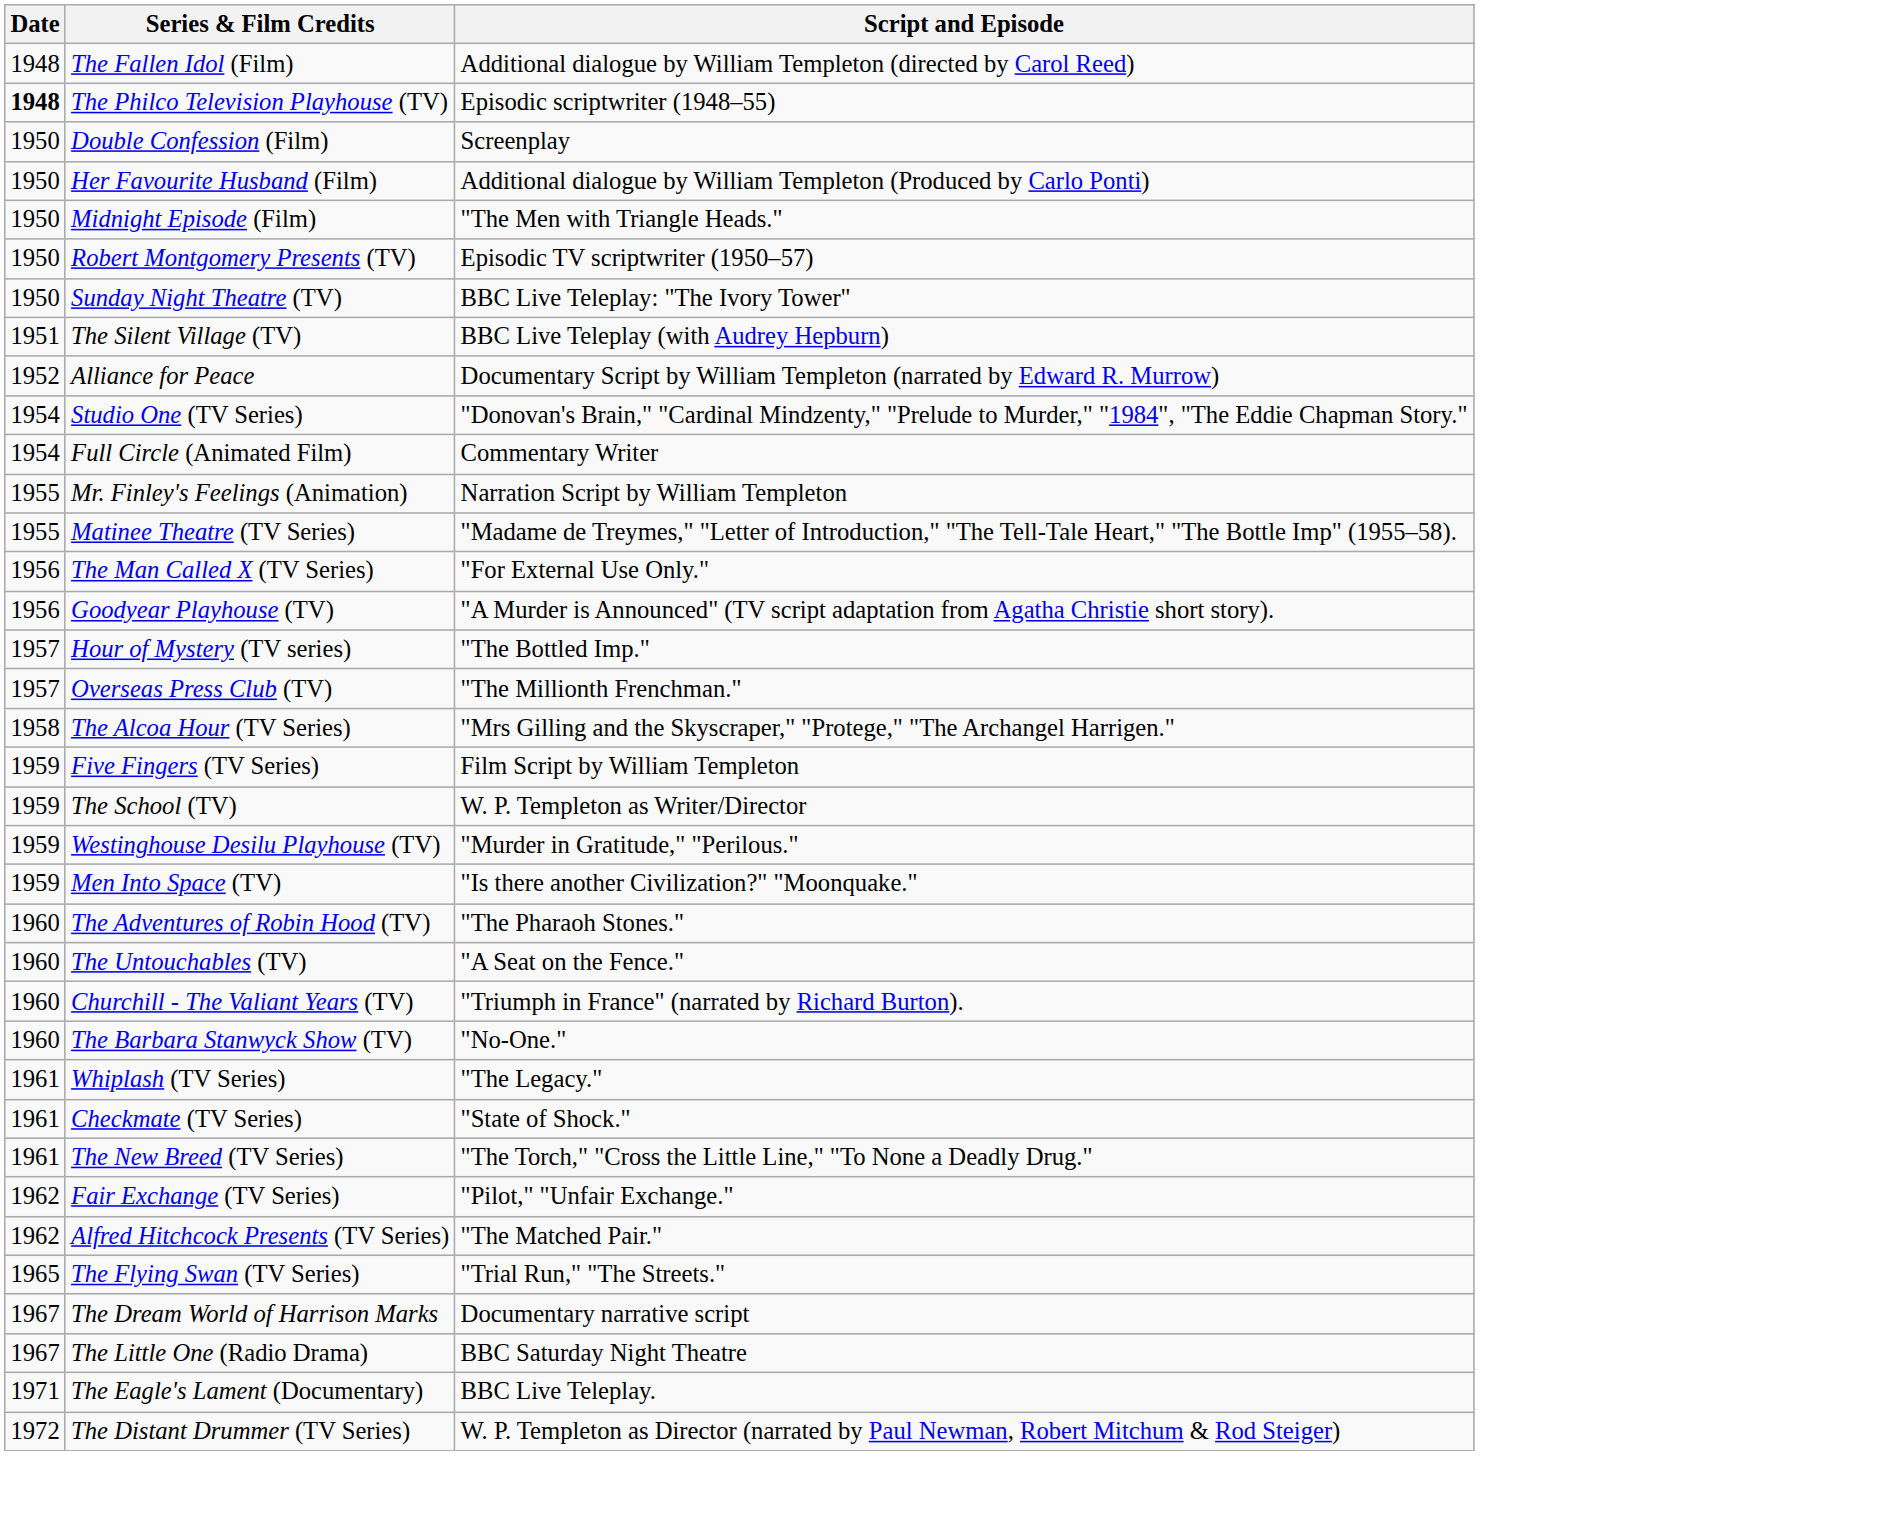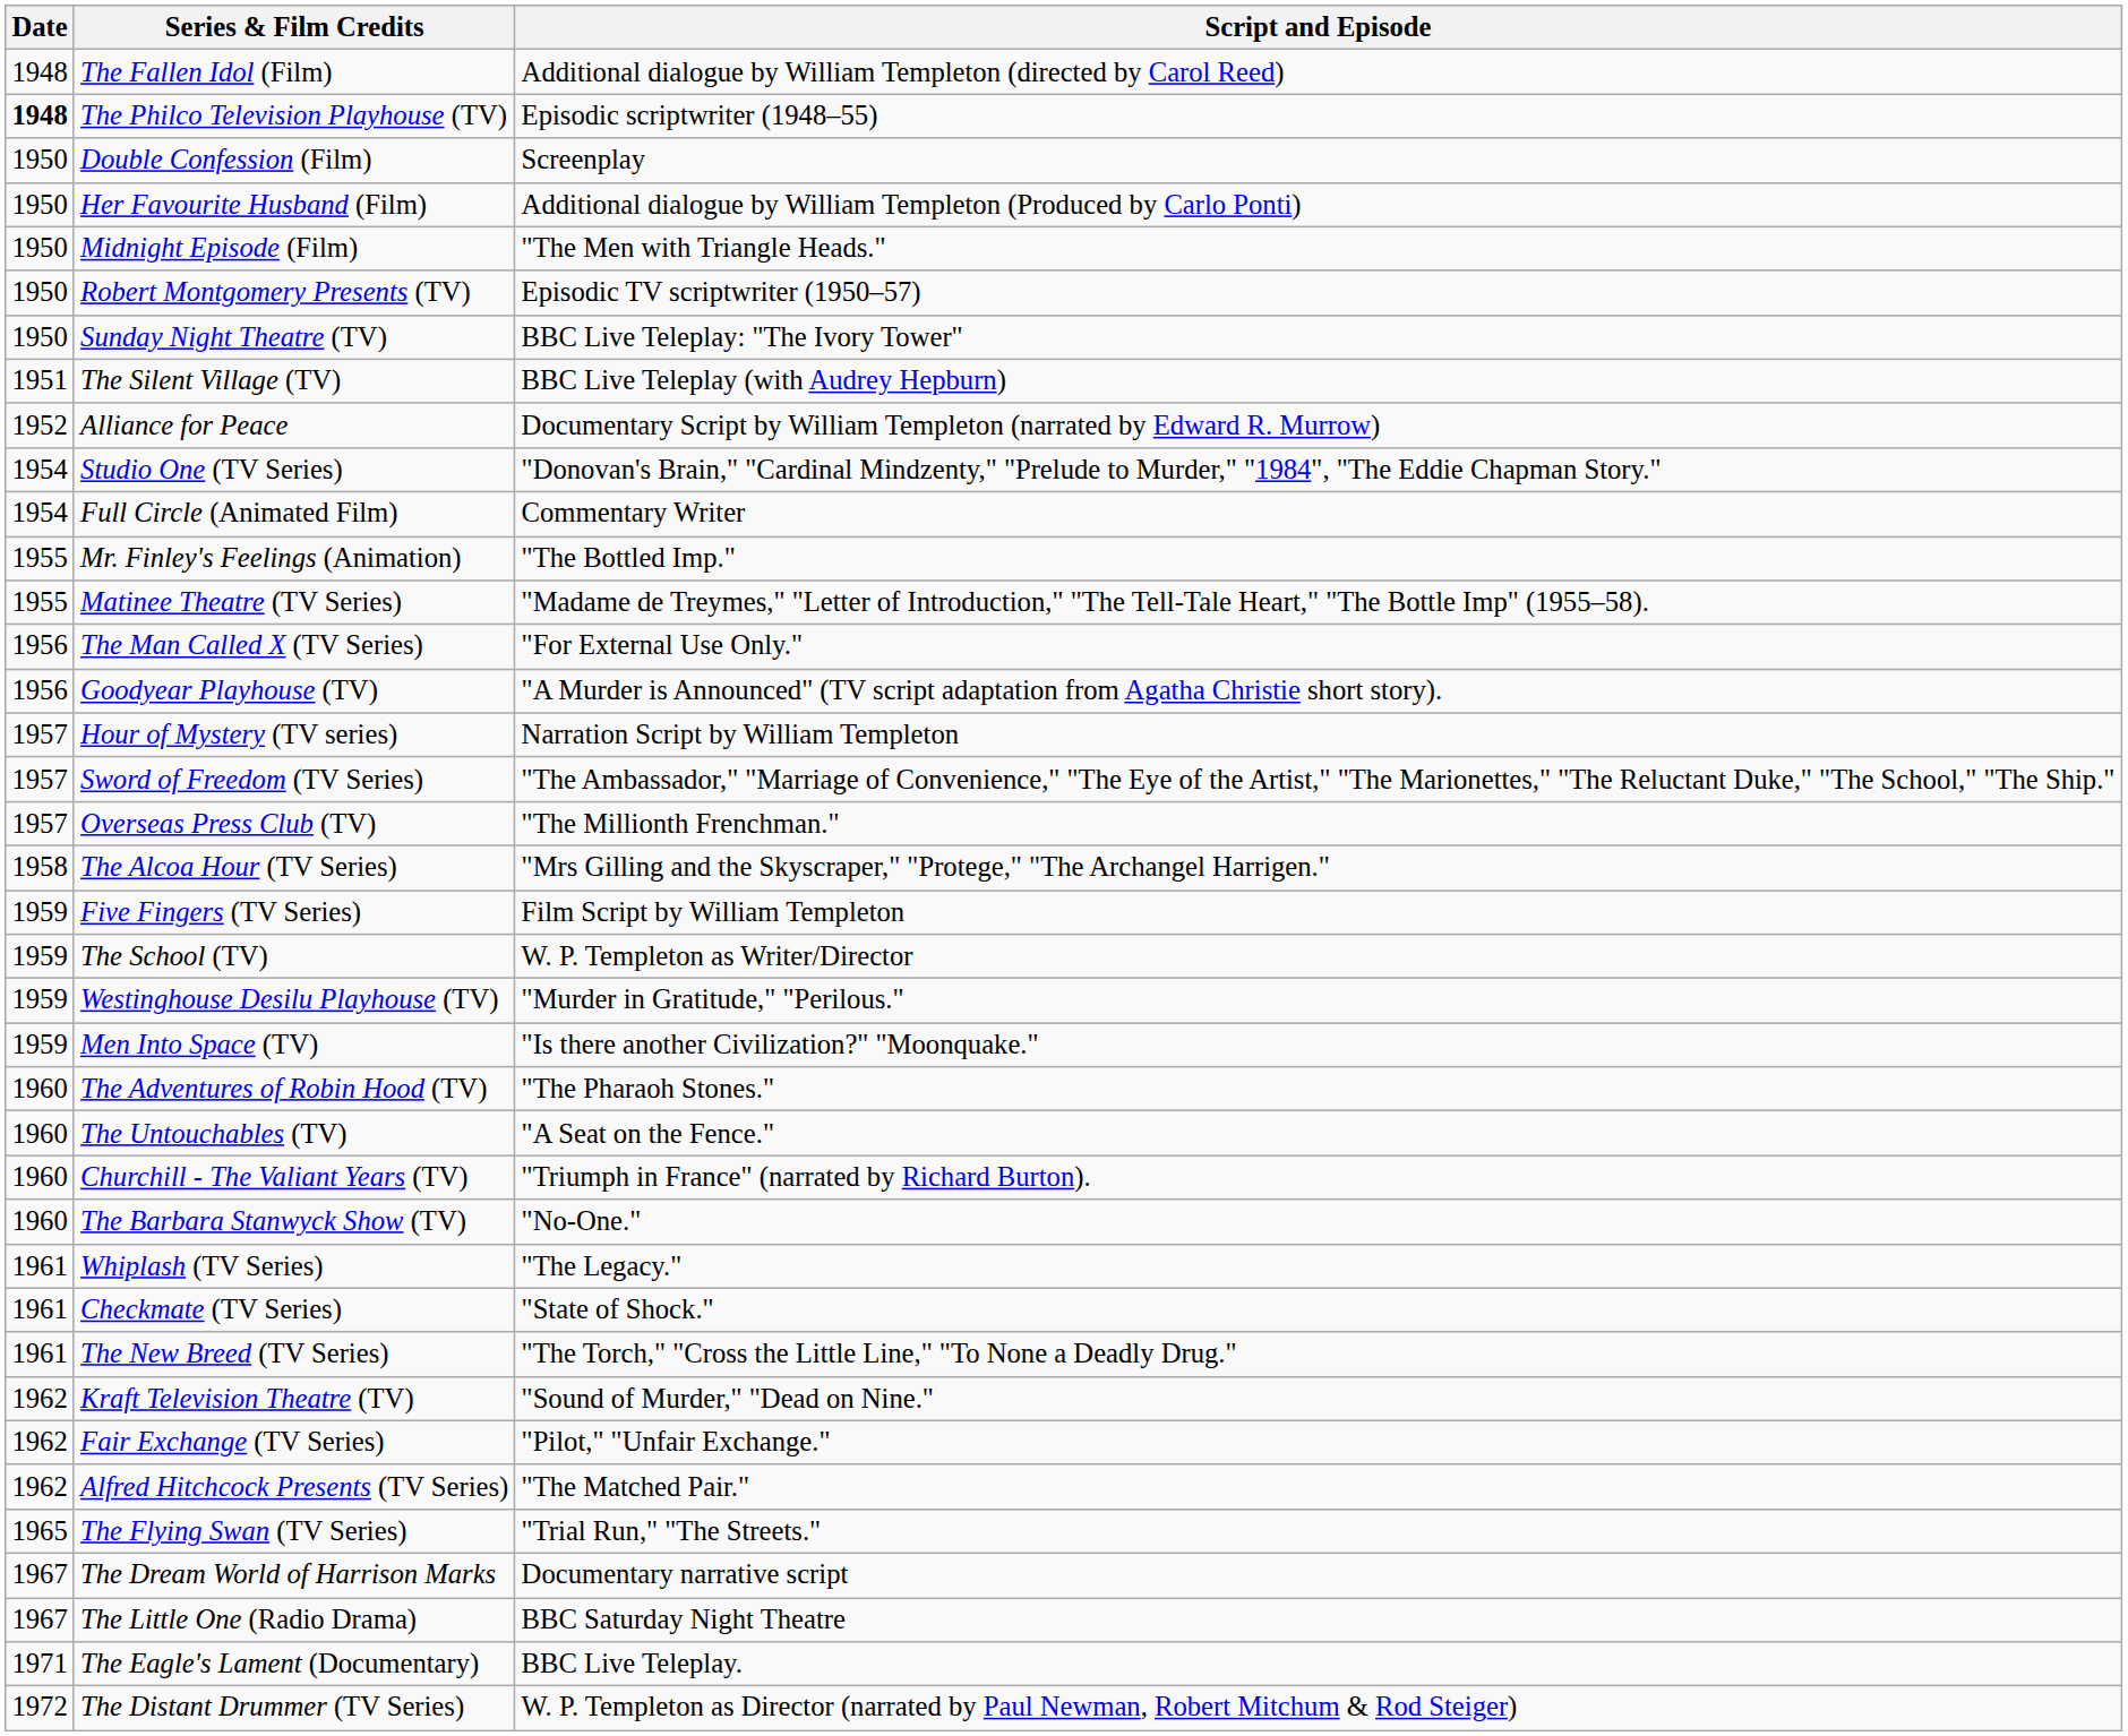Mr. Finley's Feelings (Animation) | Script and Episode: Narration Script by William Templeton -> "The Bottled Imp."
Hour of Mystery (TV series) | Script and Episode: "The Bottled Imp." -> Narration Script by William Templeton
+ row: 1957 | Sword of Freedom (TV Series) | "The Ambassador," "Marriage of Convenience," "The Eye of the Artist," "The Marionettes," "The Reluctant Duke," "The School," "The Ship."
+ row: 1962 | Kraft Television Theatre (TV) | "Sound of Murder," "Dead on Nine."
